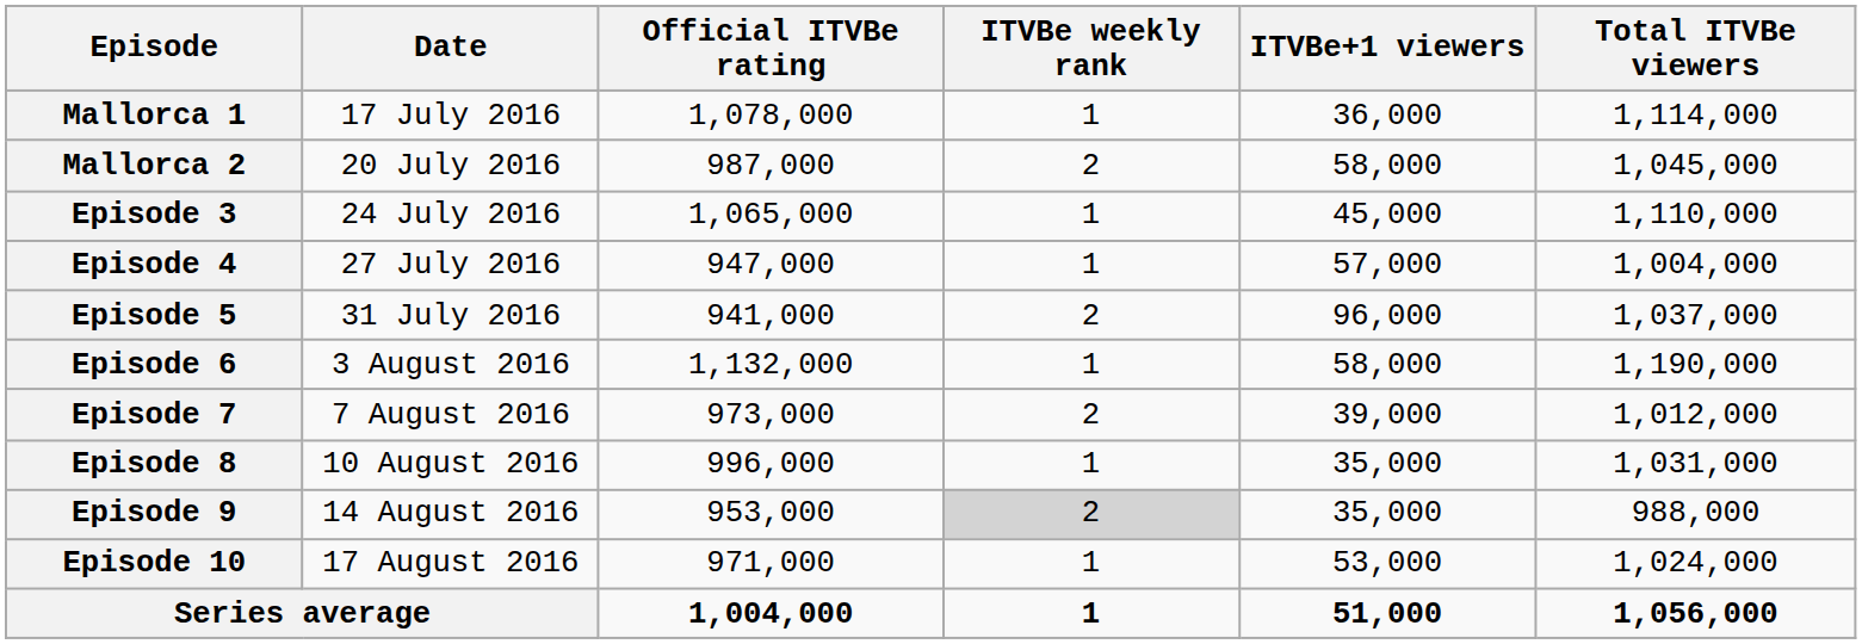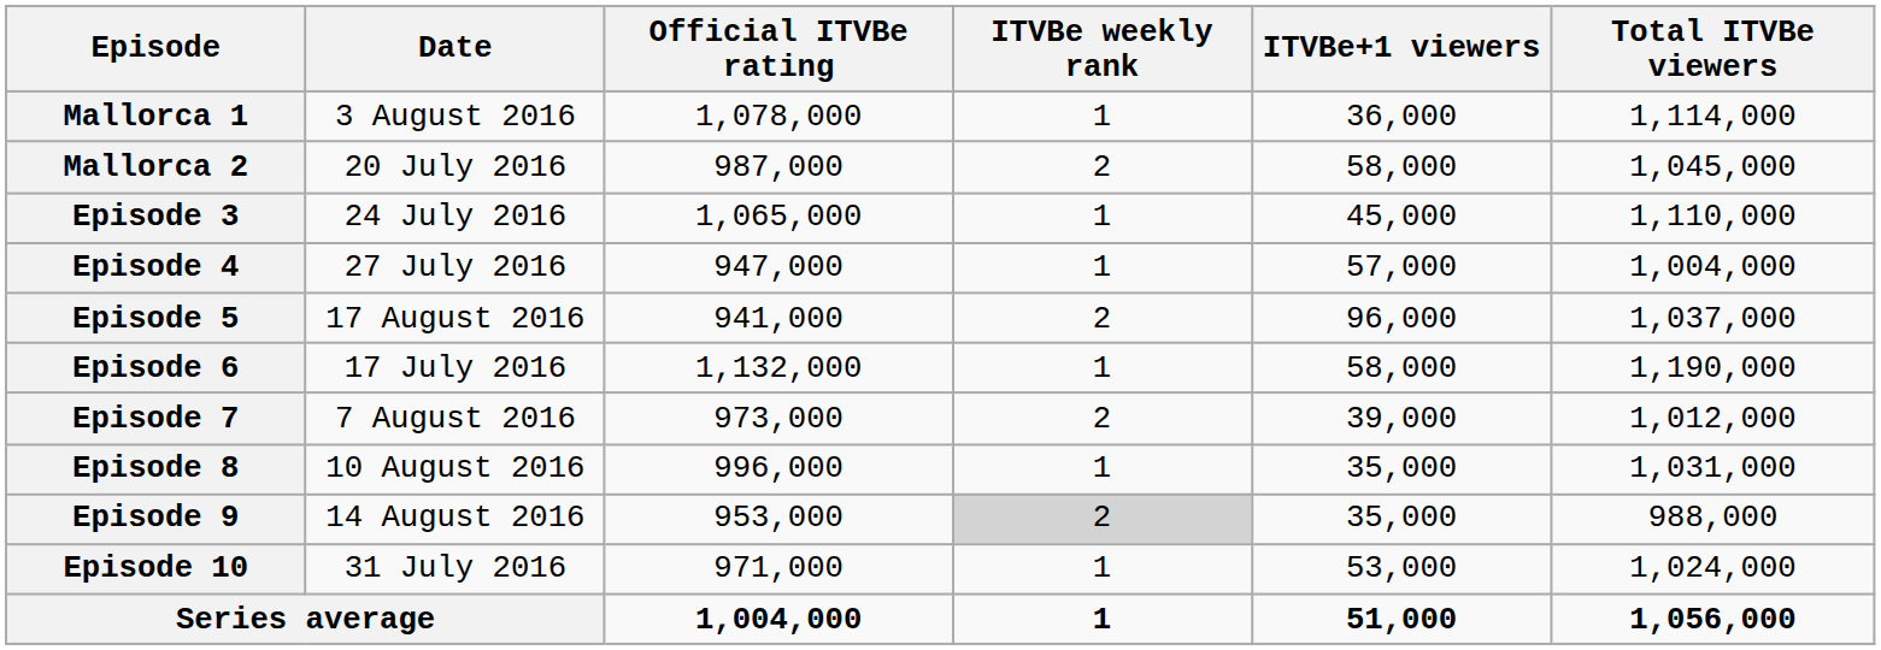Mallorca 1 | Date: 17 July 2016 -> 3 August 2016
Episode 5 | Date: 31 July 2016 -> 17 August 2016
Episode 6 | Date: 3 August 2016 -> 17 July 2016
Episode 10 | Date: 17 August 2016 -> 31 July 2016
